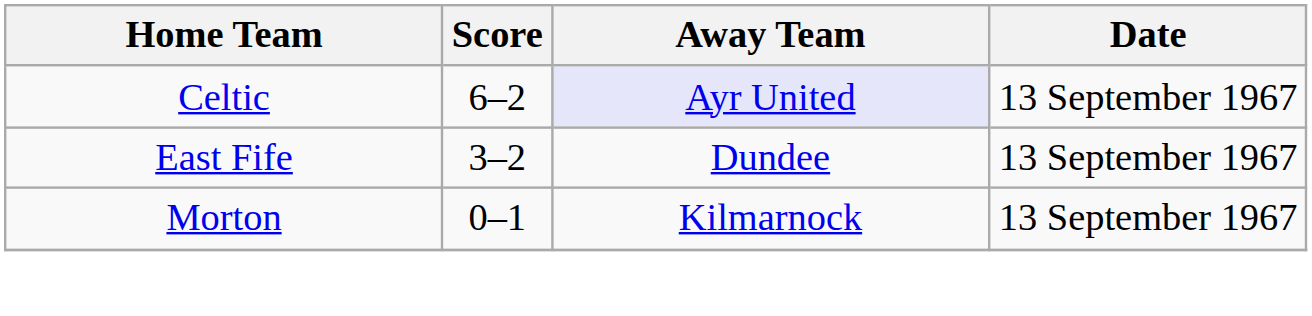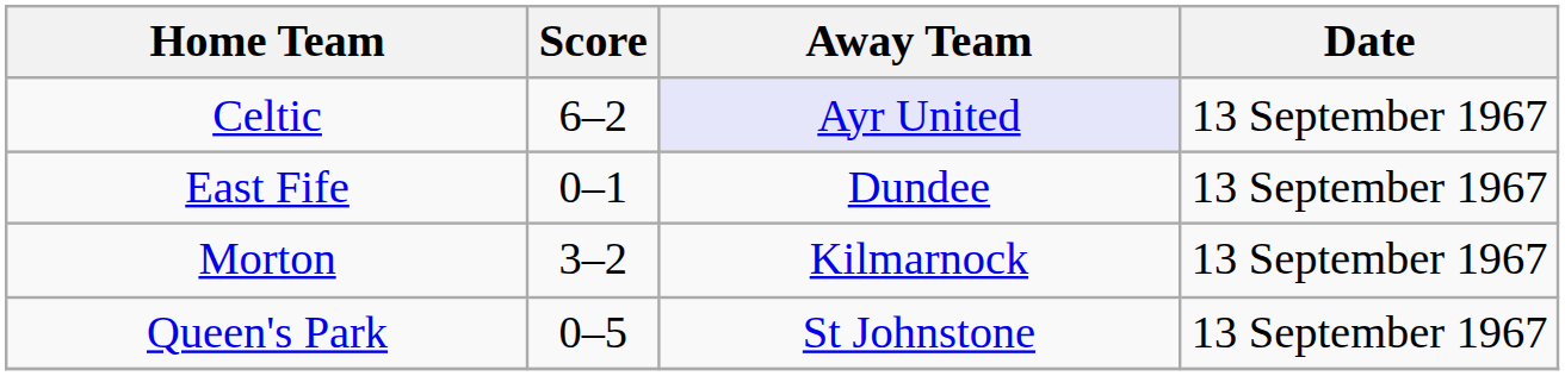East Fife | Score: 3–2 -> 0–1
Morton | Score: 0–1 -> 3–2
+ row: Queen's Park | 0–5 | St Johnstone | 13 September 1967
